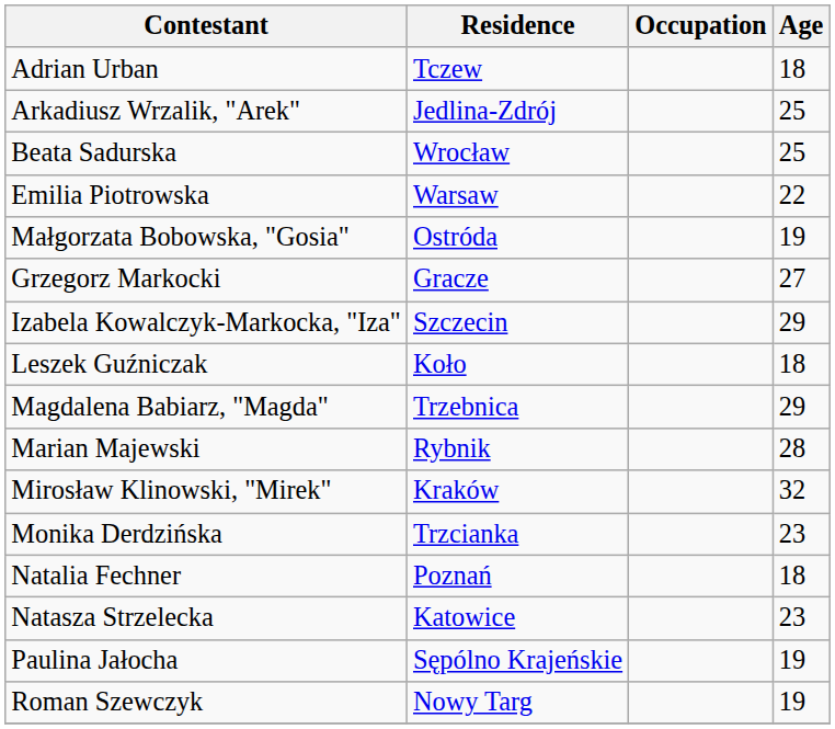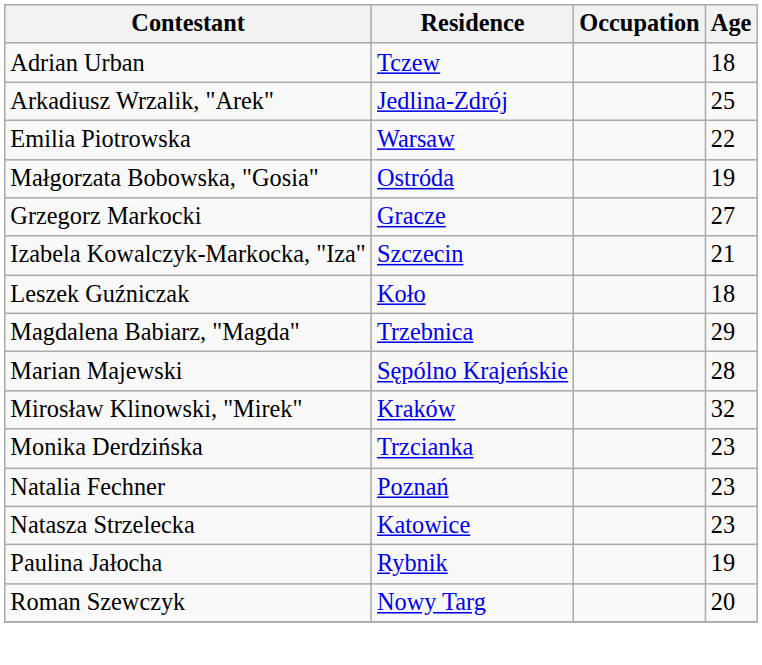- row: Beata Sadurska | Wrocław | 25
Izabela Kowalczyk-Markocka, "Iza" | Age: 29 -> 21
Marian Majewski | Residence: Rybnik -> Sępólno Krajeńskie
Natalia Fechner | Age: 18 -> 23
Paulina Jałocha | Residence: Sępólno Krajeńskie -> Rybnik
Roman Szewczyk | Age: 19 -> 20
